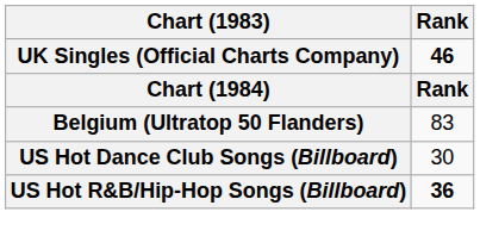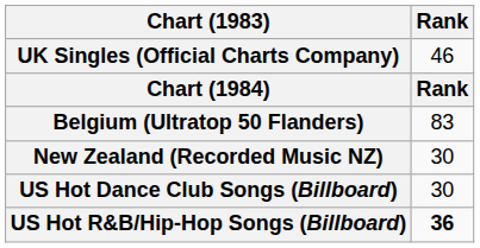UK Singles (Official Charts Company) | Rank: bold -> normal
+ row: New Zealand (Recorded Music NZ) | 30
